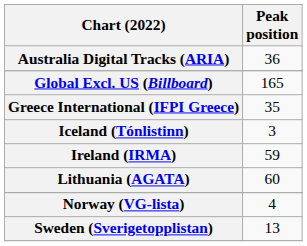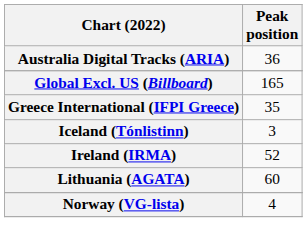Ireland (IRMA) | Peak position: 59 -> 52
- row: Sweden (Sverigetopplistan) | 13
